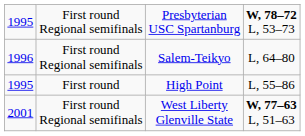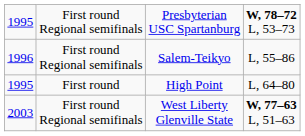Salem-Teikyo | column 4: L, 64–80 -> L, 55–86
High Point | column 4: L, 55–86 -> L, 64–80
West Liberty Glenville State | column 1: 2001 -> 2003
